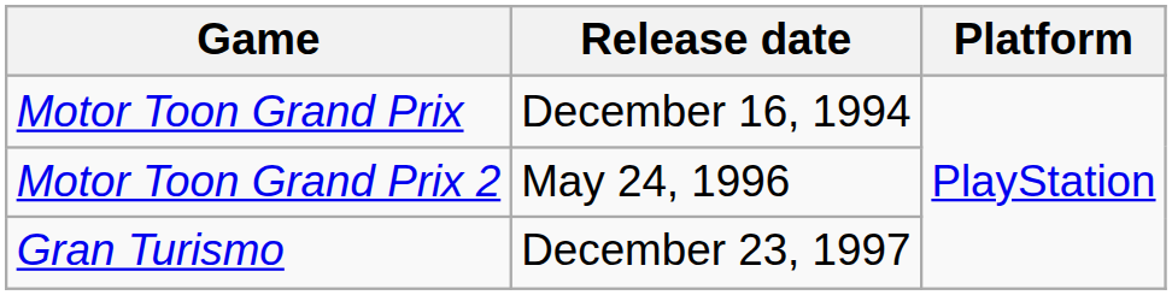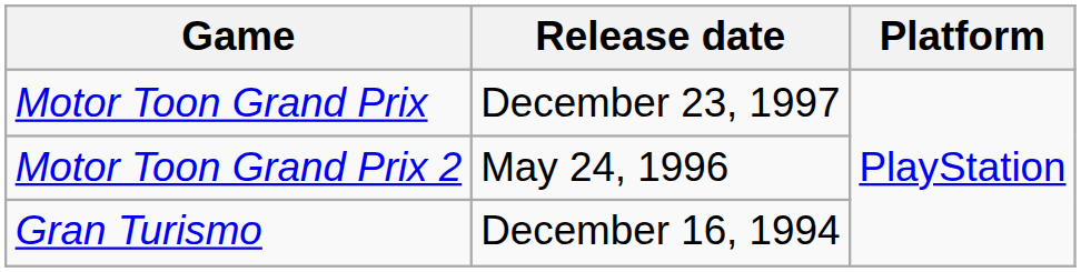Motor Toon Grand Prix | Release date: December 16, 1994 -> December 23, 1997
Gran Turismo | Release date: December 23, 1997 -> December 16, 1994
